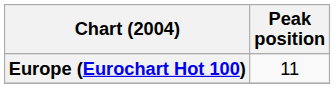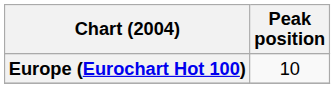Europe (Eurochart Hot 100) | Peak position: 11 -> 10
